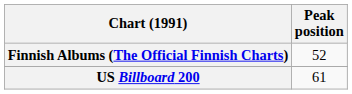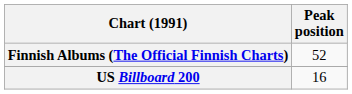US Billboard 200 | Peak position: 61 -> 16
